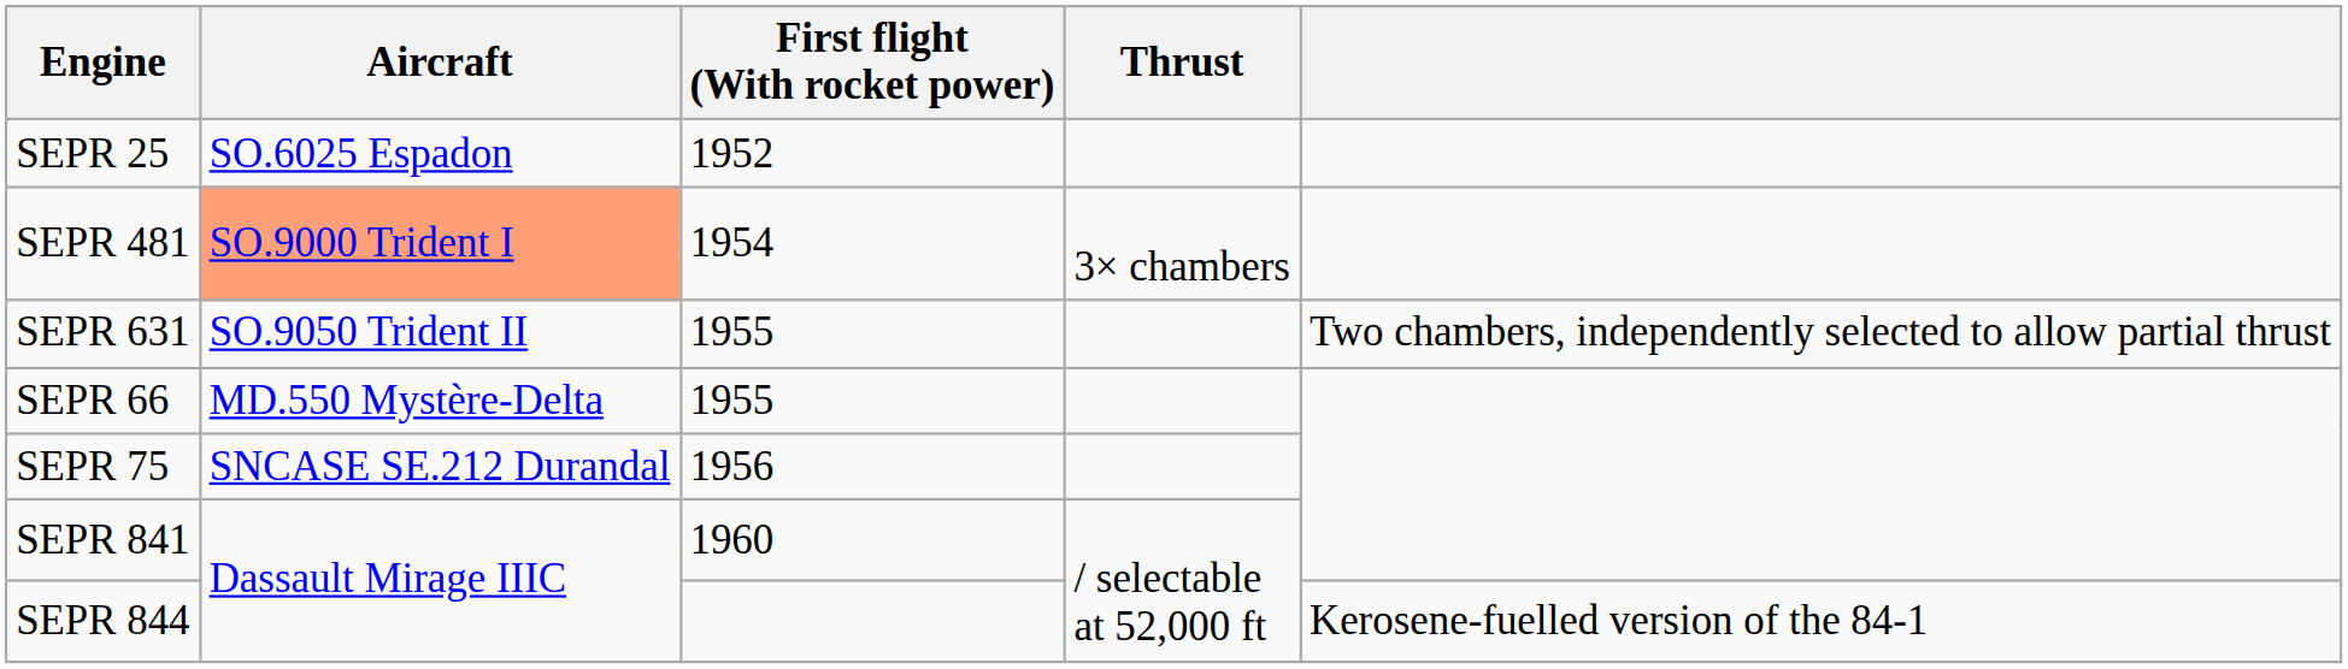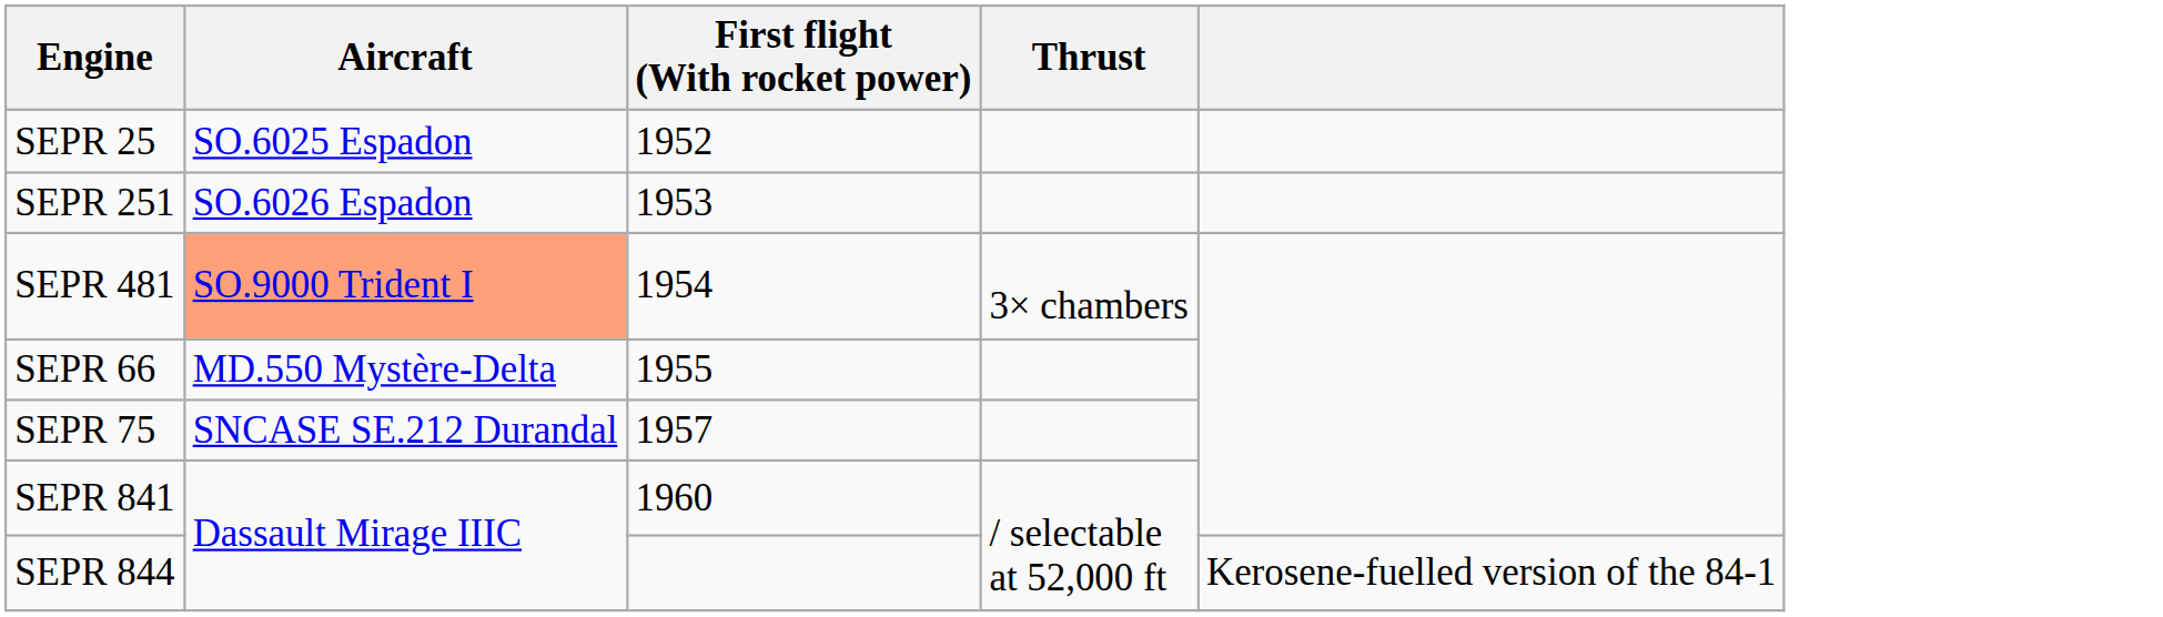+ row: SEPR 251 | SO.6026 Espadon | 1953
- row: SEPR 631 | SO.9050 Trident II | 1955 | Two chambers, independently selected to allow partial thrust
SEPR 75 | First flight (With rocket power): 1956 -> 1957
